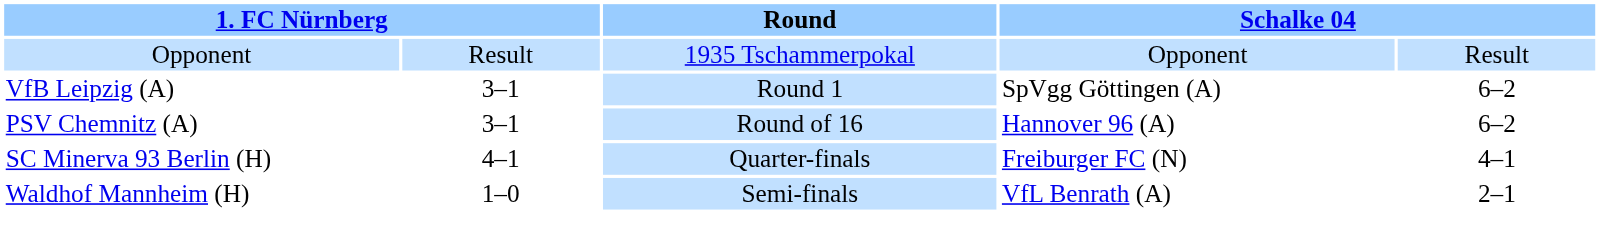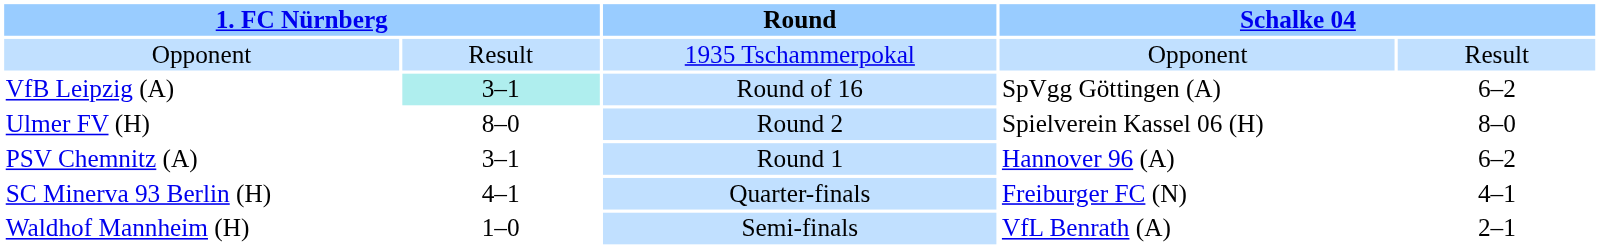VfB Leipzig (A) | column 2: no background -> paleturquoise background
VfB Leipzig (A) | Round: Round 1 -> Round of 16
+ row: Ulmer FV (H) | 8–0 | Round 2 | Spielverein Kassel 06 (H) | 8–0
PSV Chemnitz (A) | Round: Round of 16 -> Round 1
